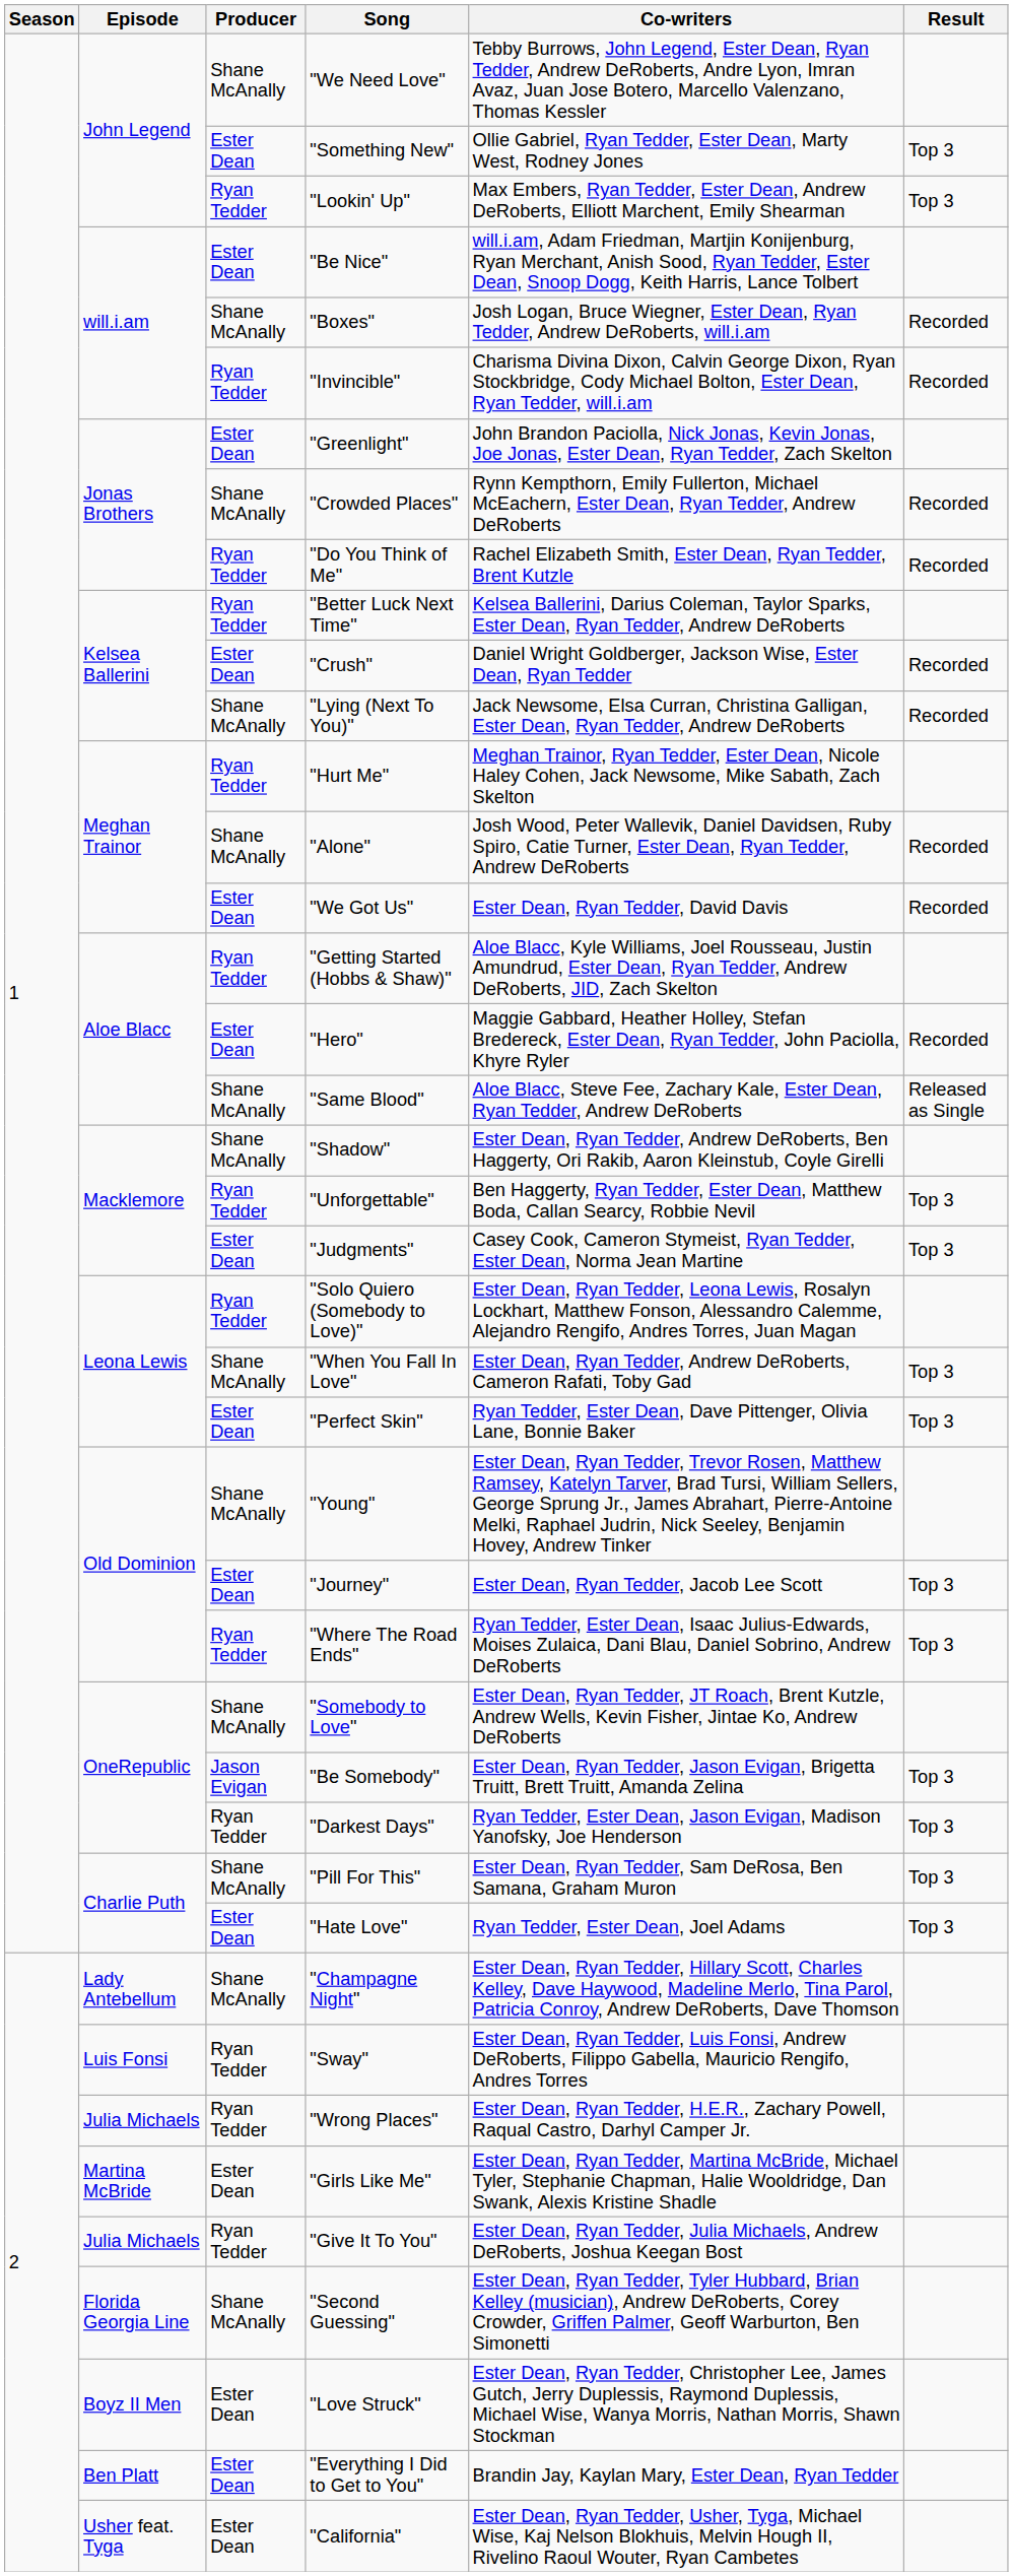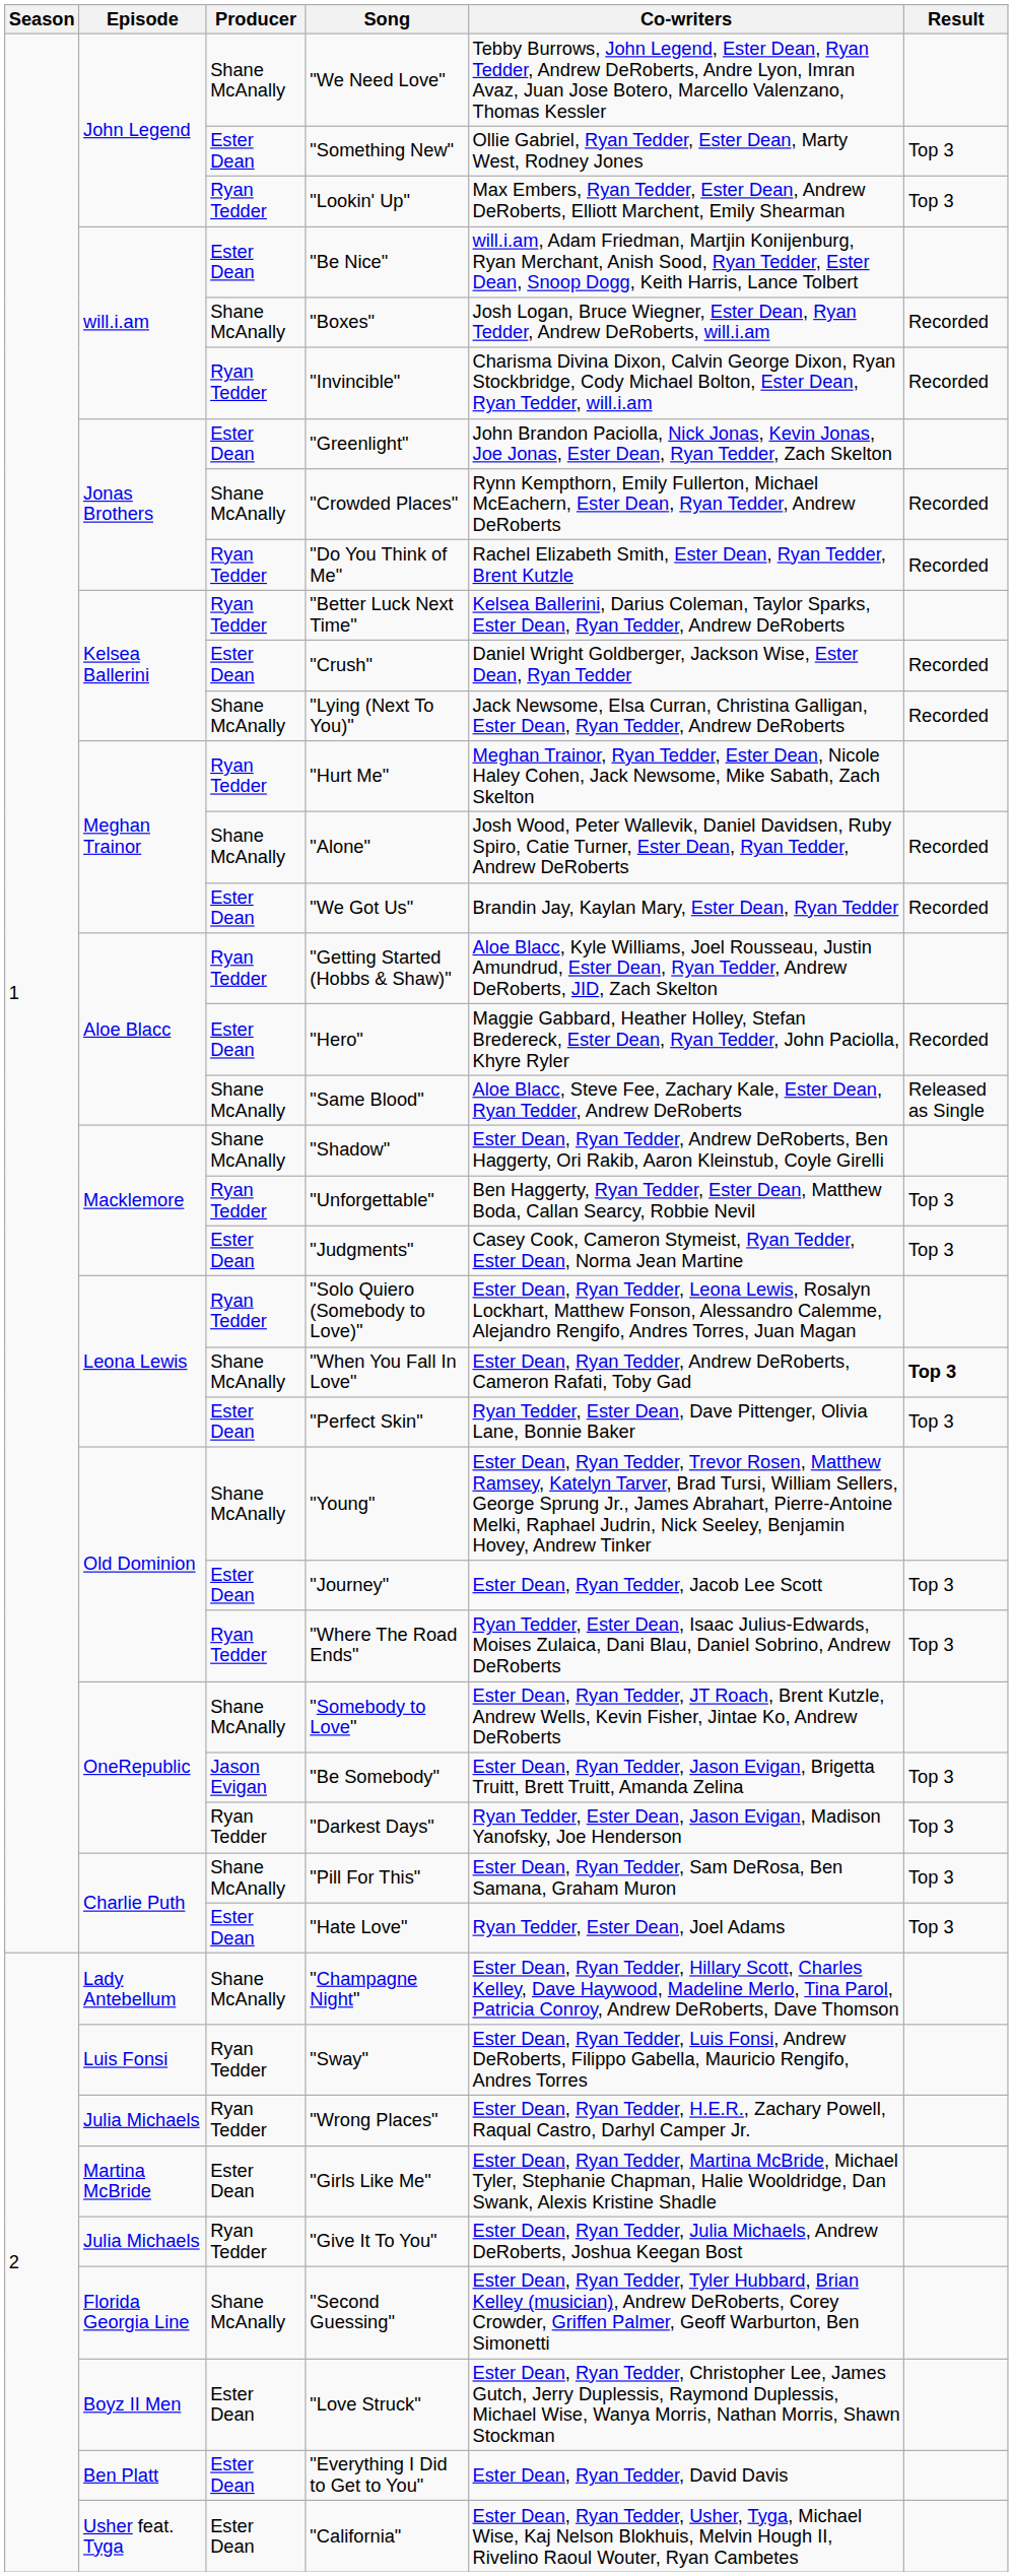"We Got Us" | Co-writers: Ester Dean, Ryan Tedder, David Davis -> Brandin Jay, Kaylan Mary, Ester Dean, Ryan Tedder
"When You Fall In Love" | Result: normal -> bold
"Everything I Did to Get to You" | Co-writers: Brandin Jay, Kaylan Mary, Ester Dean, Ryan Tedder -> Ester Dean, Ryan Tedder, David Davis
